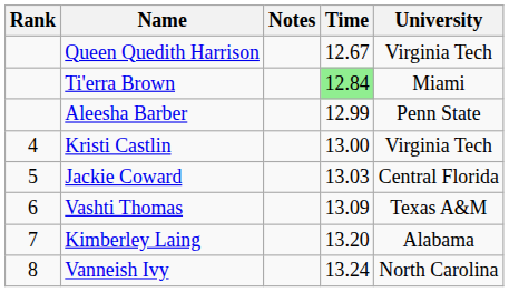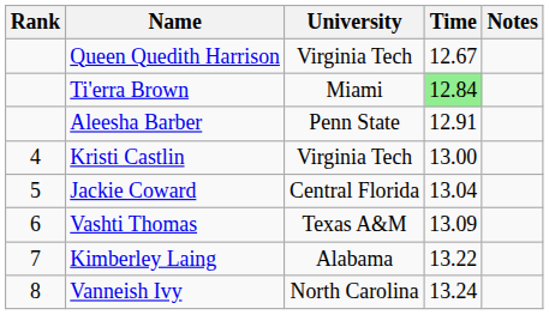columns swapped: University <-> Notes
Aleesha Barber | Time: 12.99 -> 12.91
Jackie Coward | Time: 13.03 -> 13.04
Kimberley Laing | Time: 13.20 -> 13.22
